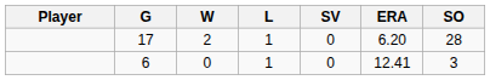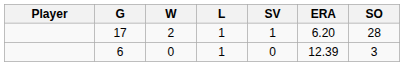17 | SV: 0 -> 1
6 | ERA: 12.41 -> 12.39
